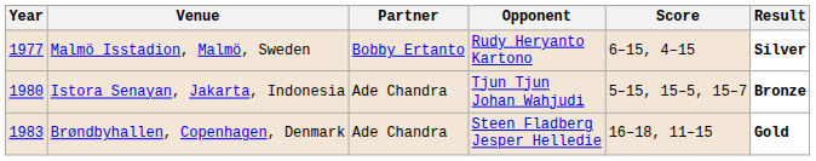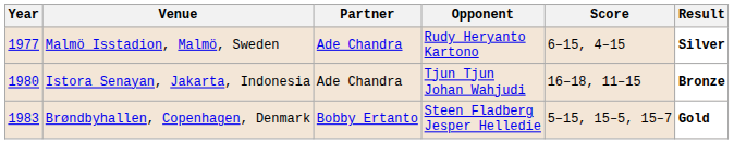Malmö Isstadion, Malmö, Sweden | Partner: Bobby Ertanto -> Ade Chandra
Istora Senayan, Jakarta, Indonesia | Score: 5–15, 15–5, 15–7 -> 16–18, 11–15
Brøndbyhallen, Copenhagen, Denmark | Partner: Ade Chandra -> Bobby Ertanto
Brøndbyhallen, Copenhagen, Denmark | Score: 16–18, 11–15 -> 5–15, 15–5, 15–7
